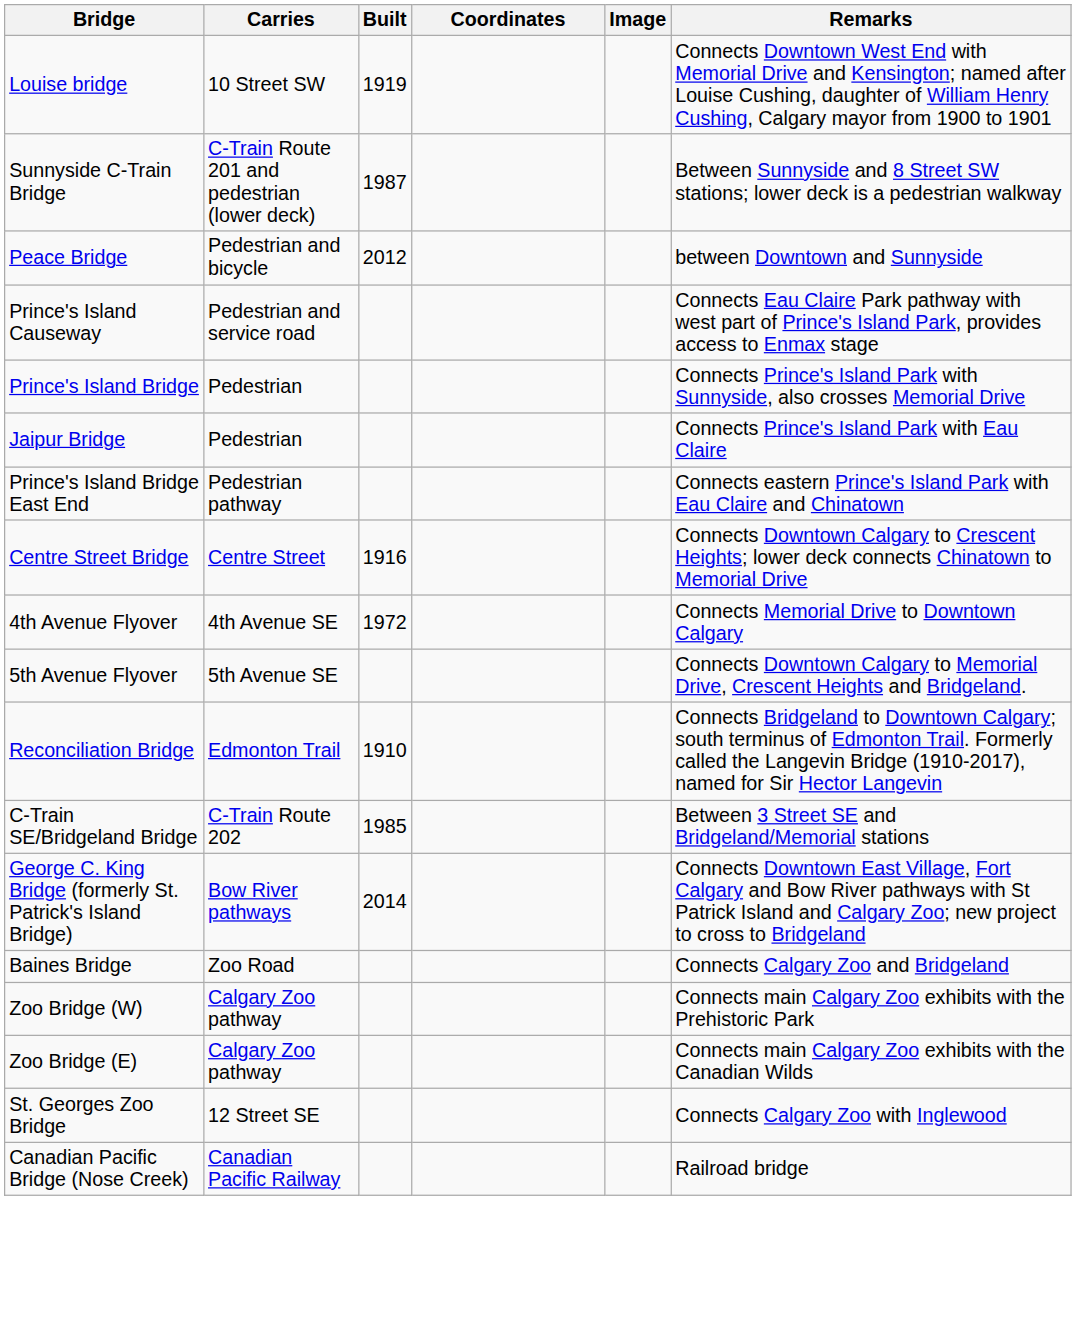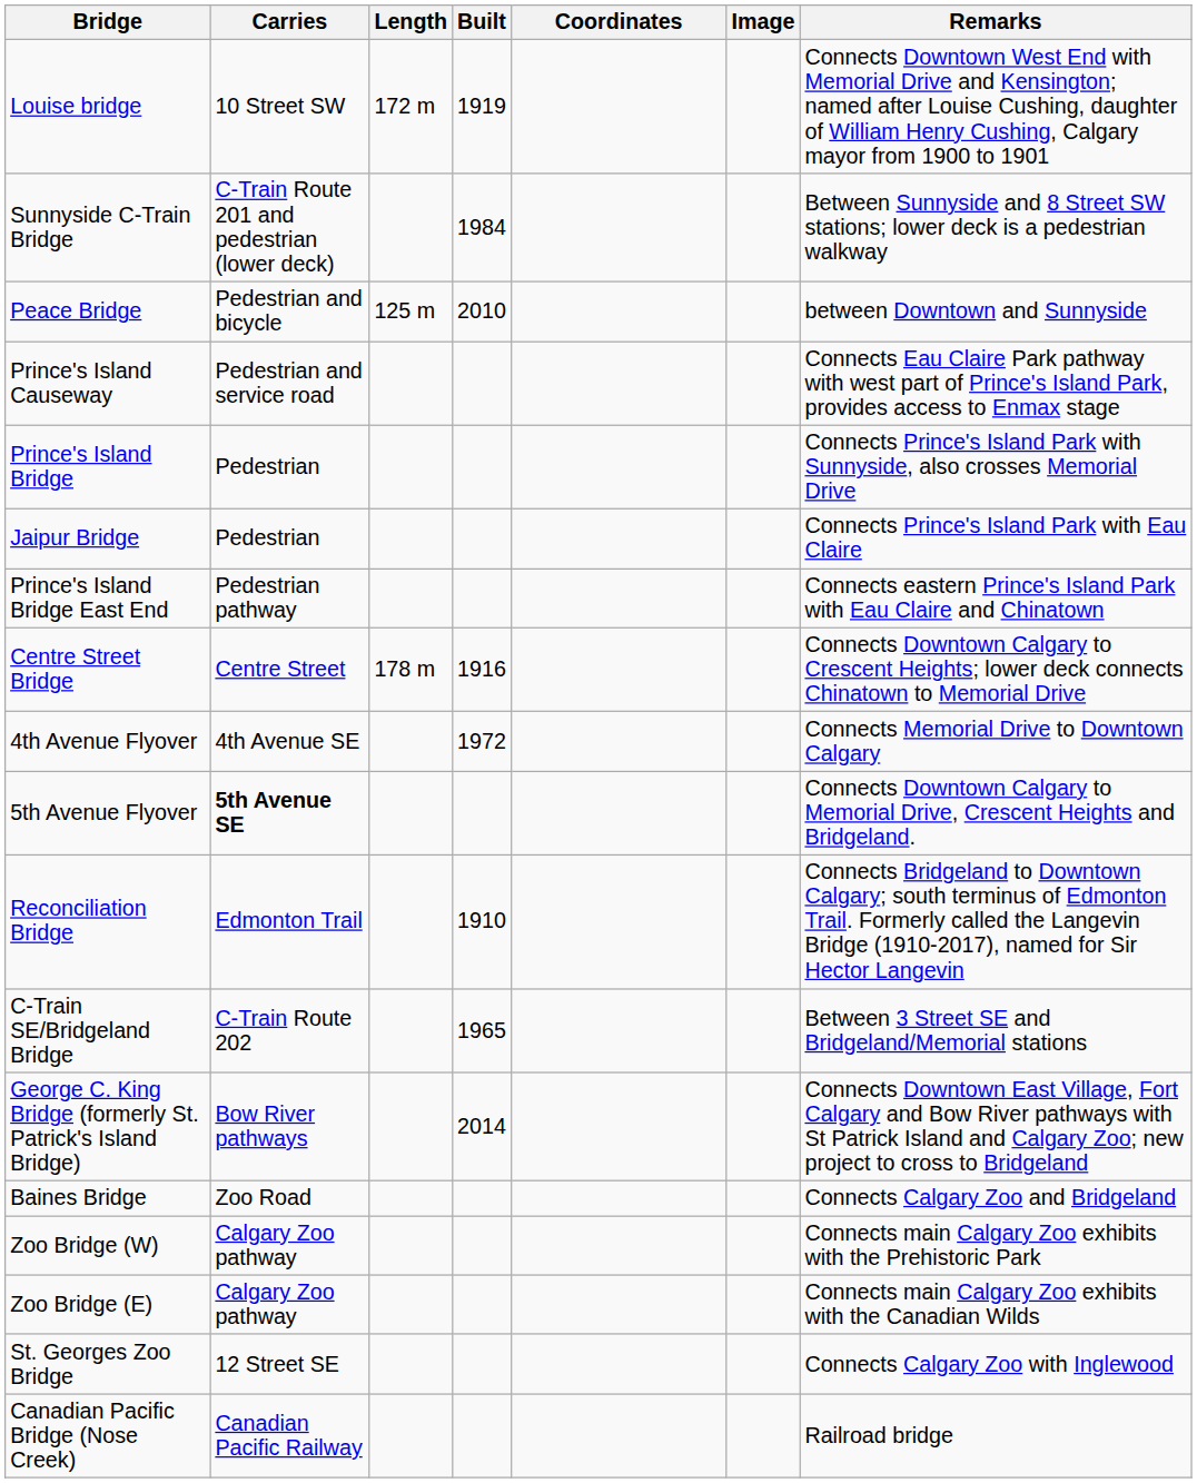+ column: Length | 172 m | 125 m | 178 m
Sunnyside C-Train Bridge | Built: 1987 -> 1984
Peace Bridge | Built: 2012 -> 2010
5th Avenue Flyover | Carries: normal -> bold
C-Train SE/Bridgeland Bridge | Built: 1985 -> 1965
